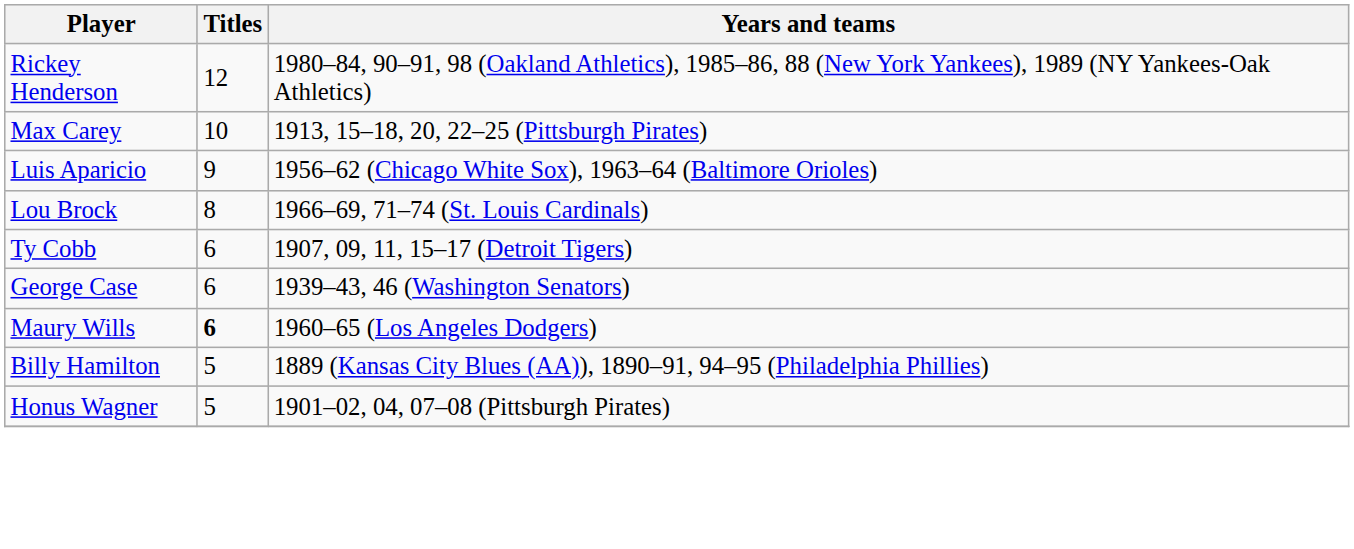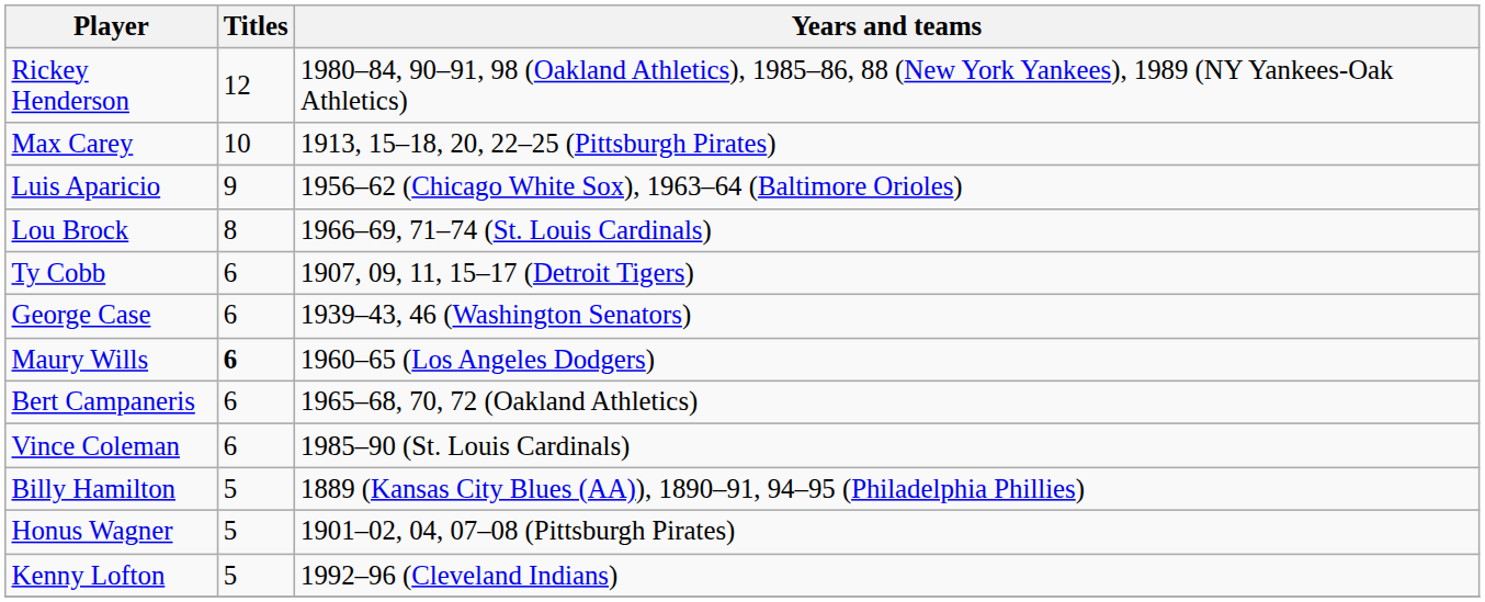+ row: Bert Campaneris | 6 | 1965–68, 70, 72 (Oakland Athletics)
+ row: Vince Coleman | 6 | 1985–90 (St. Louis Cardinals)
+ row: Kenny Lofton | 5 | 1992–96 (Cleveland Indians)
